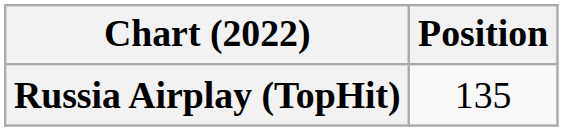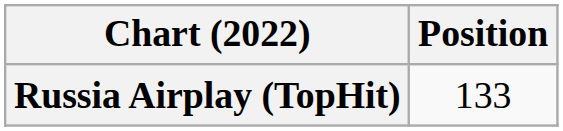Russia Airplay (TopHit) | Position: 135 -> 133
